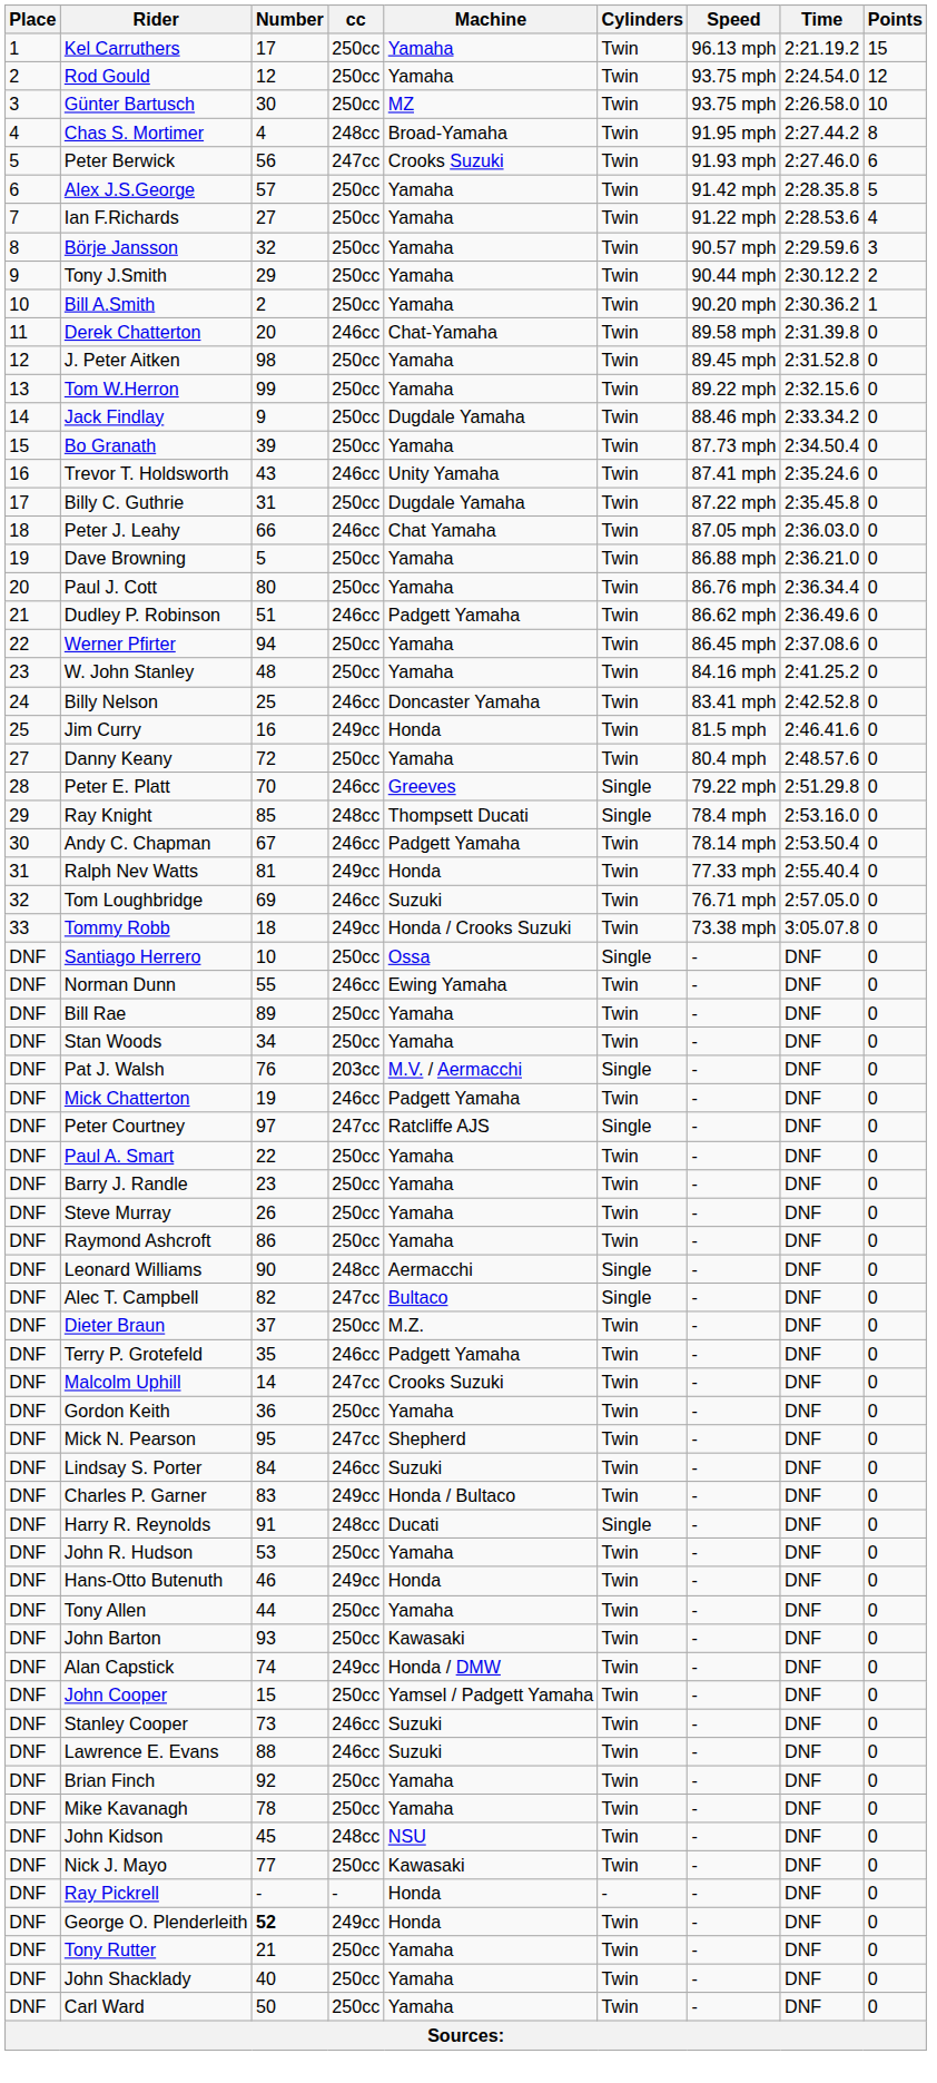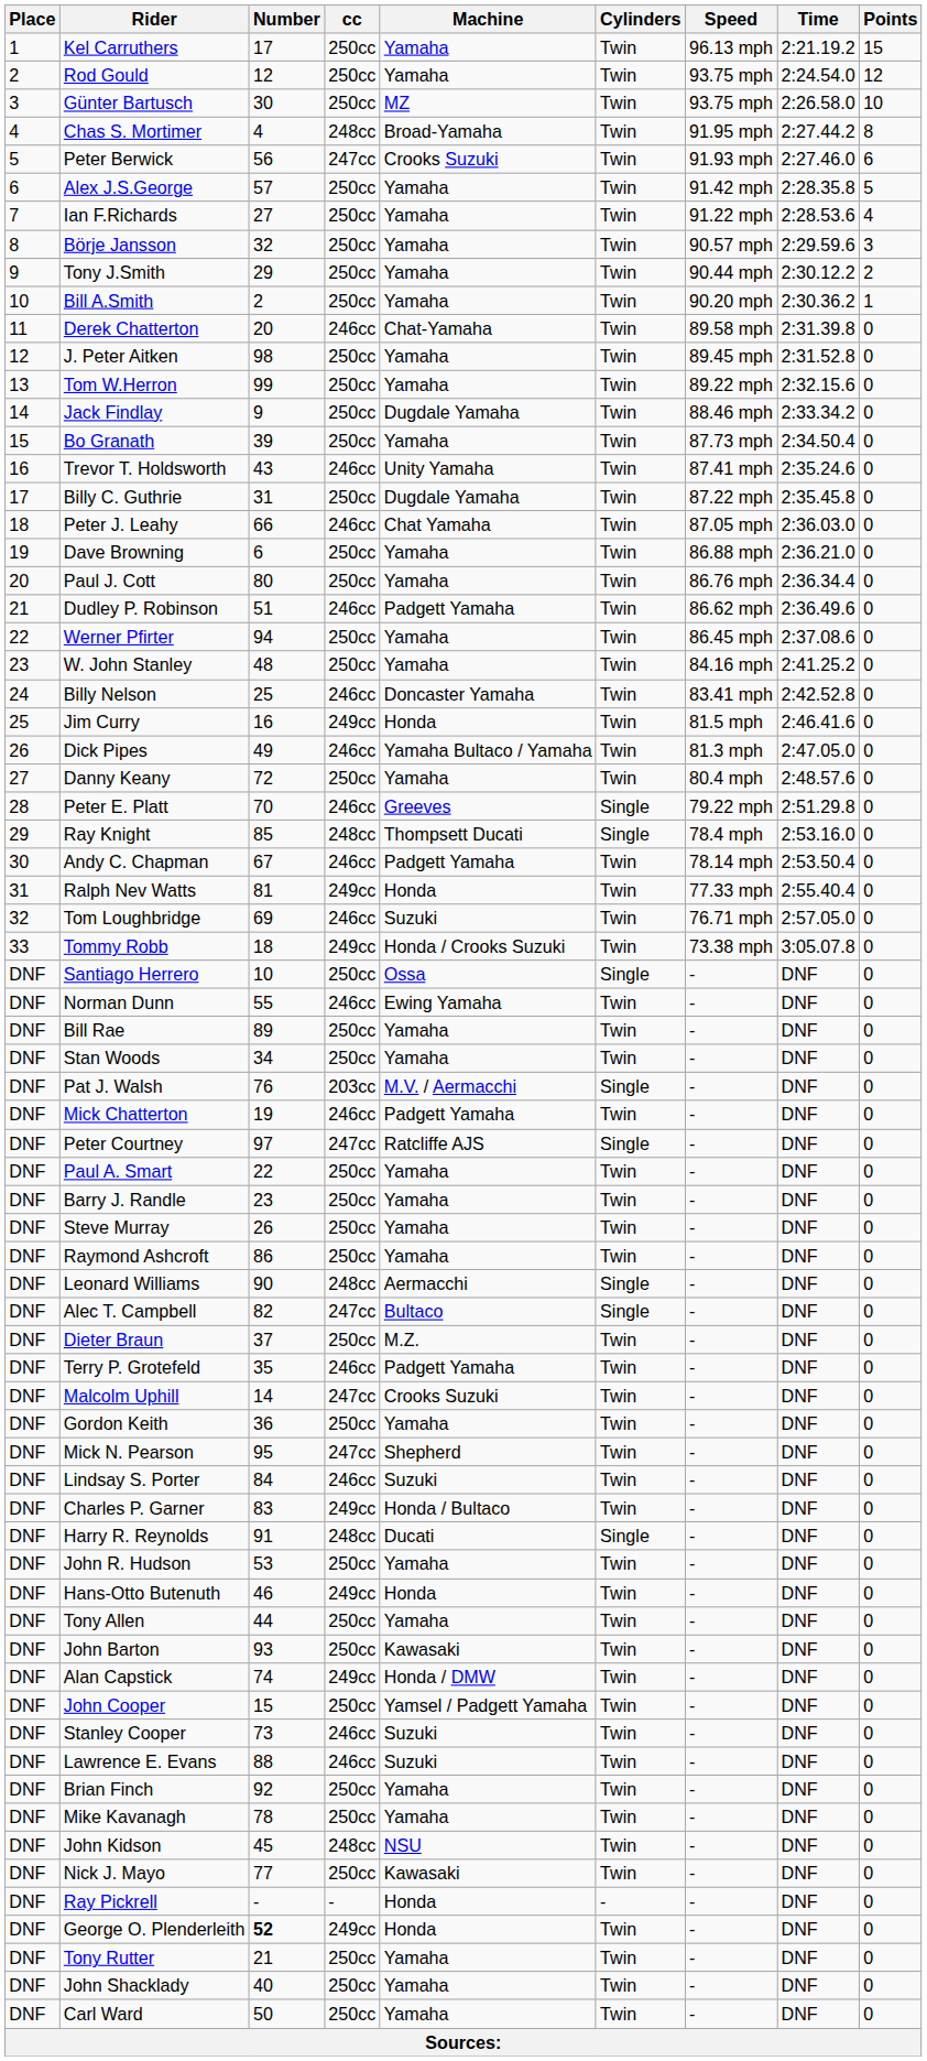Dave Browning | Number: 5 -> 6
+ row: 26 | Dick Pipes | 49 | 246cc | Yamaha Bultaco / Yamaha | Twin | 81.3 mph | 2:47.05.0 | 0
